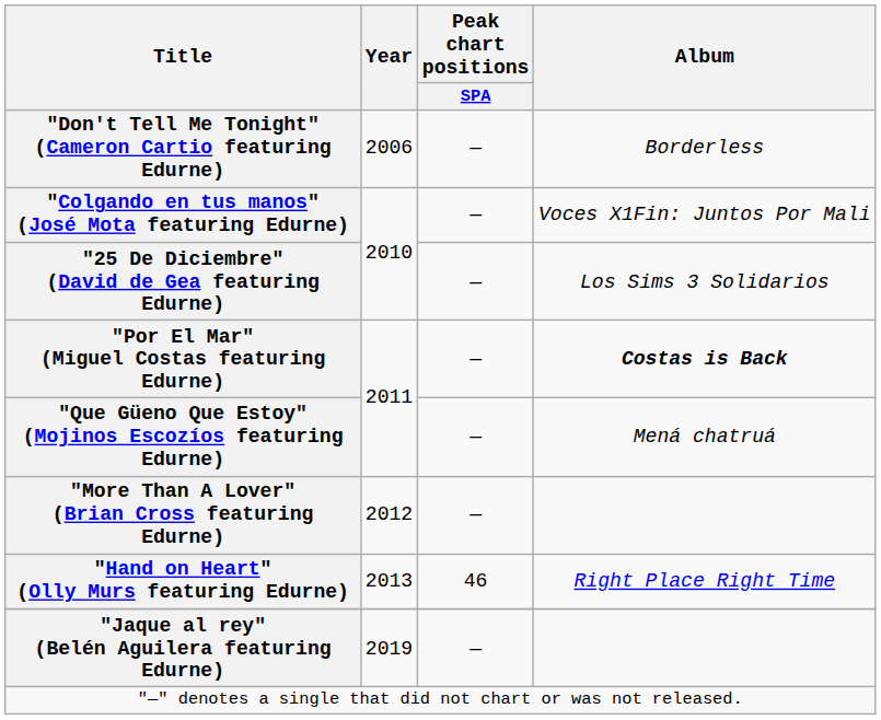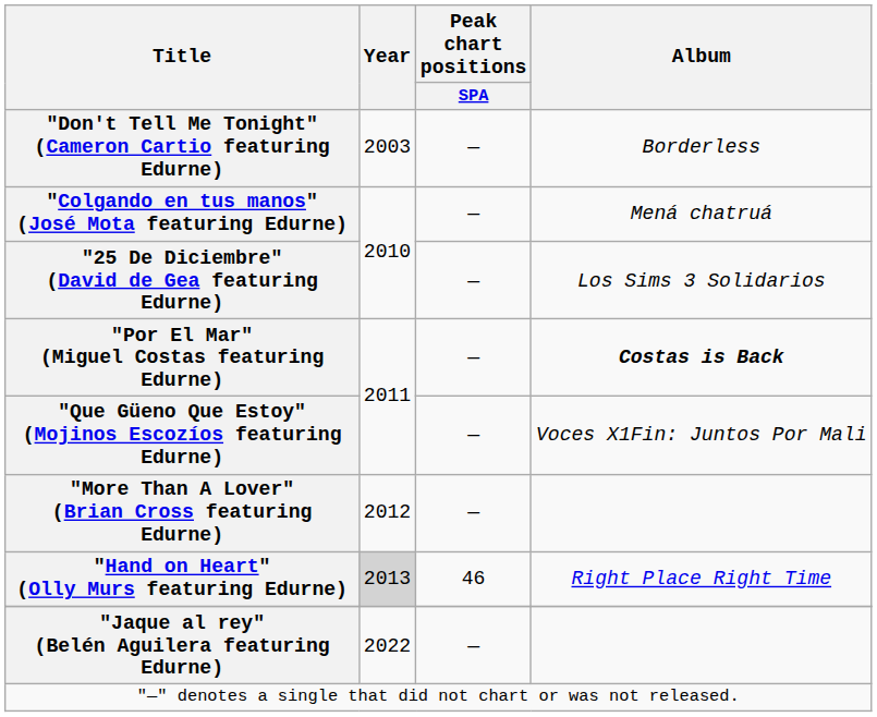"Don't Tell Me Tonight" (Cameron Cartio featuring Edurne) | Year: 2006 -> 2003
"Colgando en tus manos" (José Mota featuring Edurne) | Album: Voces X1Fin: Juntos Por Mali -> Mená chatruá
"Que Güeno Que Estoy" (Mojinos Escozíos featuring Edurne) | Album: Mená chatruá -> Voces X1Fin: Juntos Por Mali
"Hand on Heart" (Olly Murs featuring Edurne) | Year: no background -> lightgrey background
"Jaque al rey" (Belén Aguilera featuring Edurne) | Year: 2019 -> 2022
